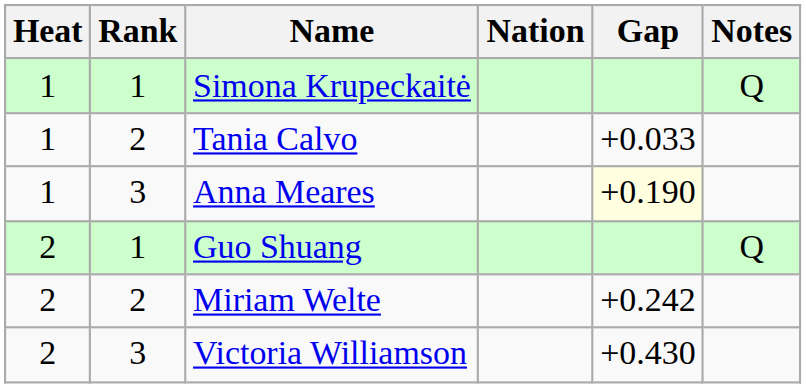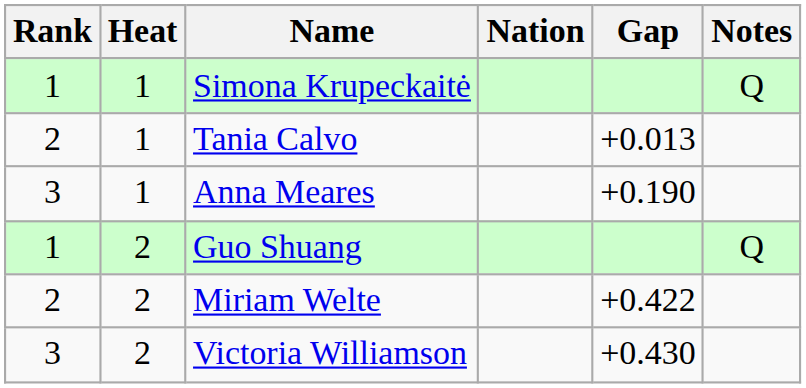columns swapped: Heat <-> Rank
Tania Calvo | Gap: +0.033 -> +0.013
Anna Meares | Gap: lightyellow background -> no background
Miriam Welte | Gap: +0.242 -> +0.422
